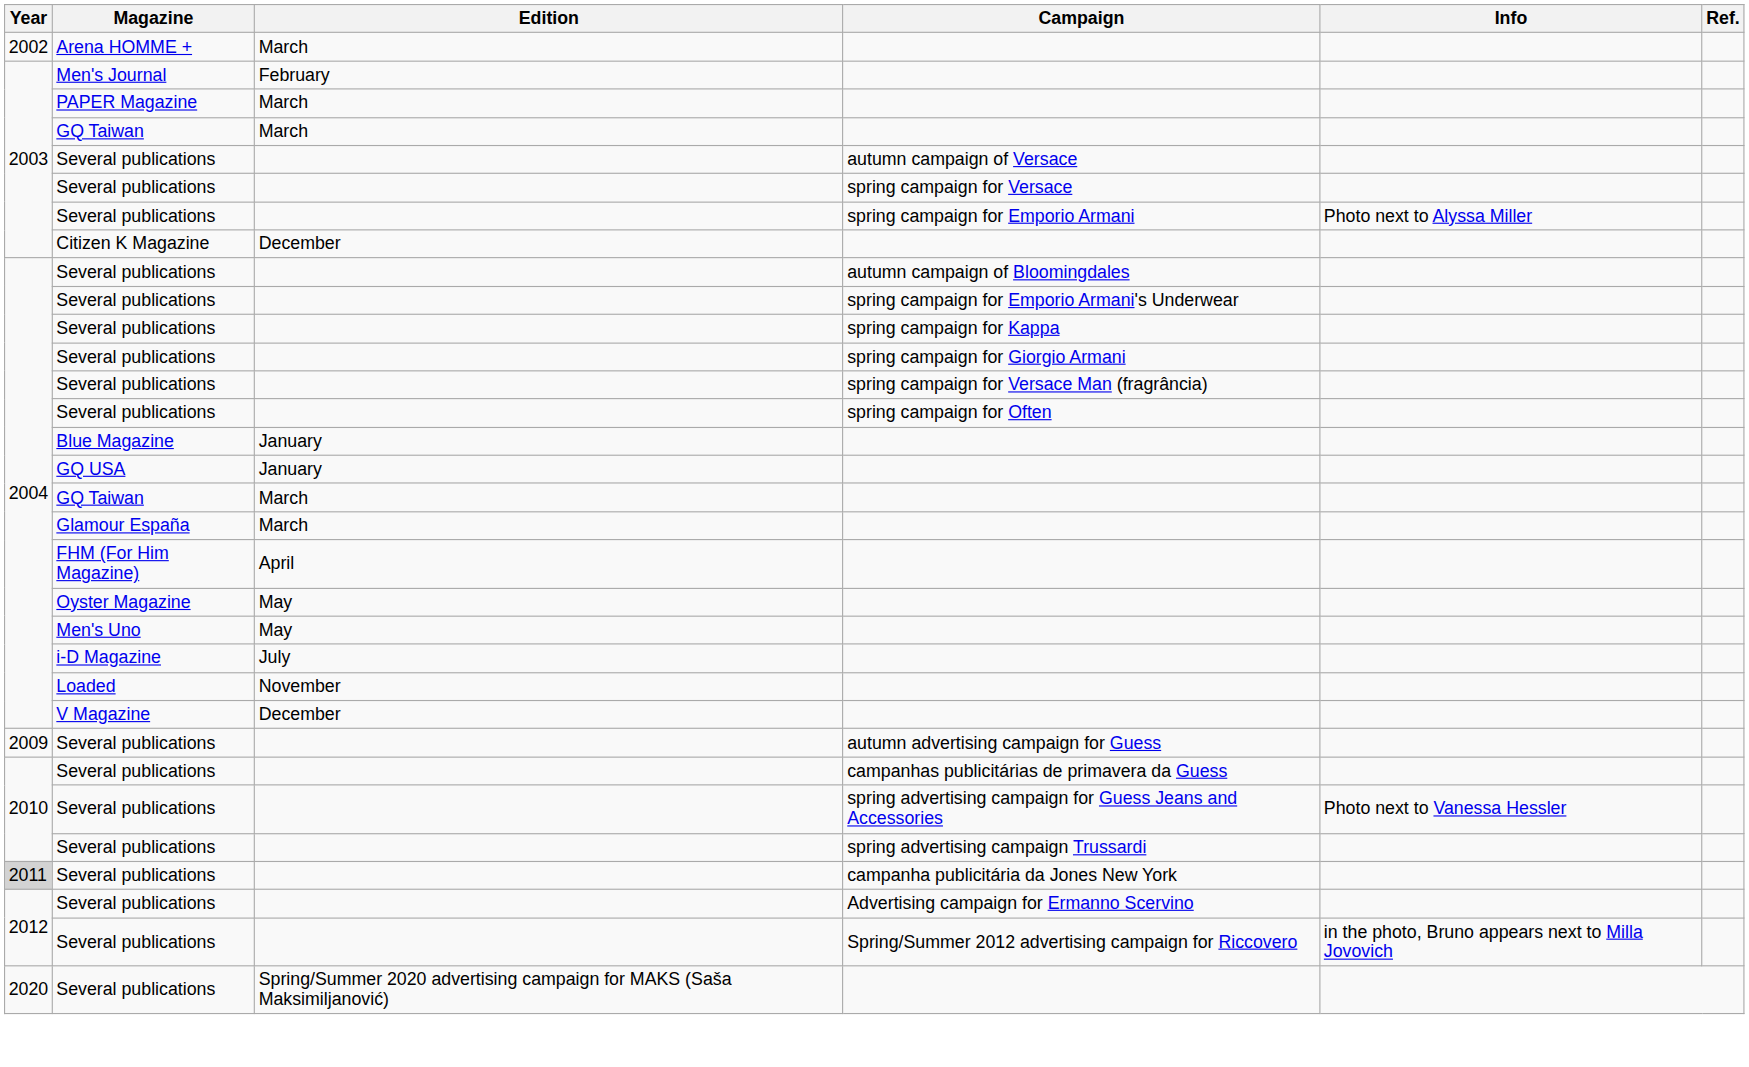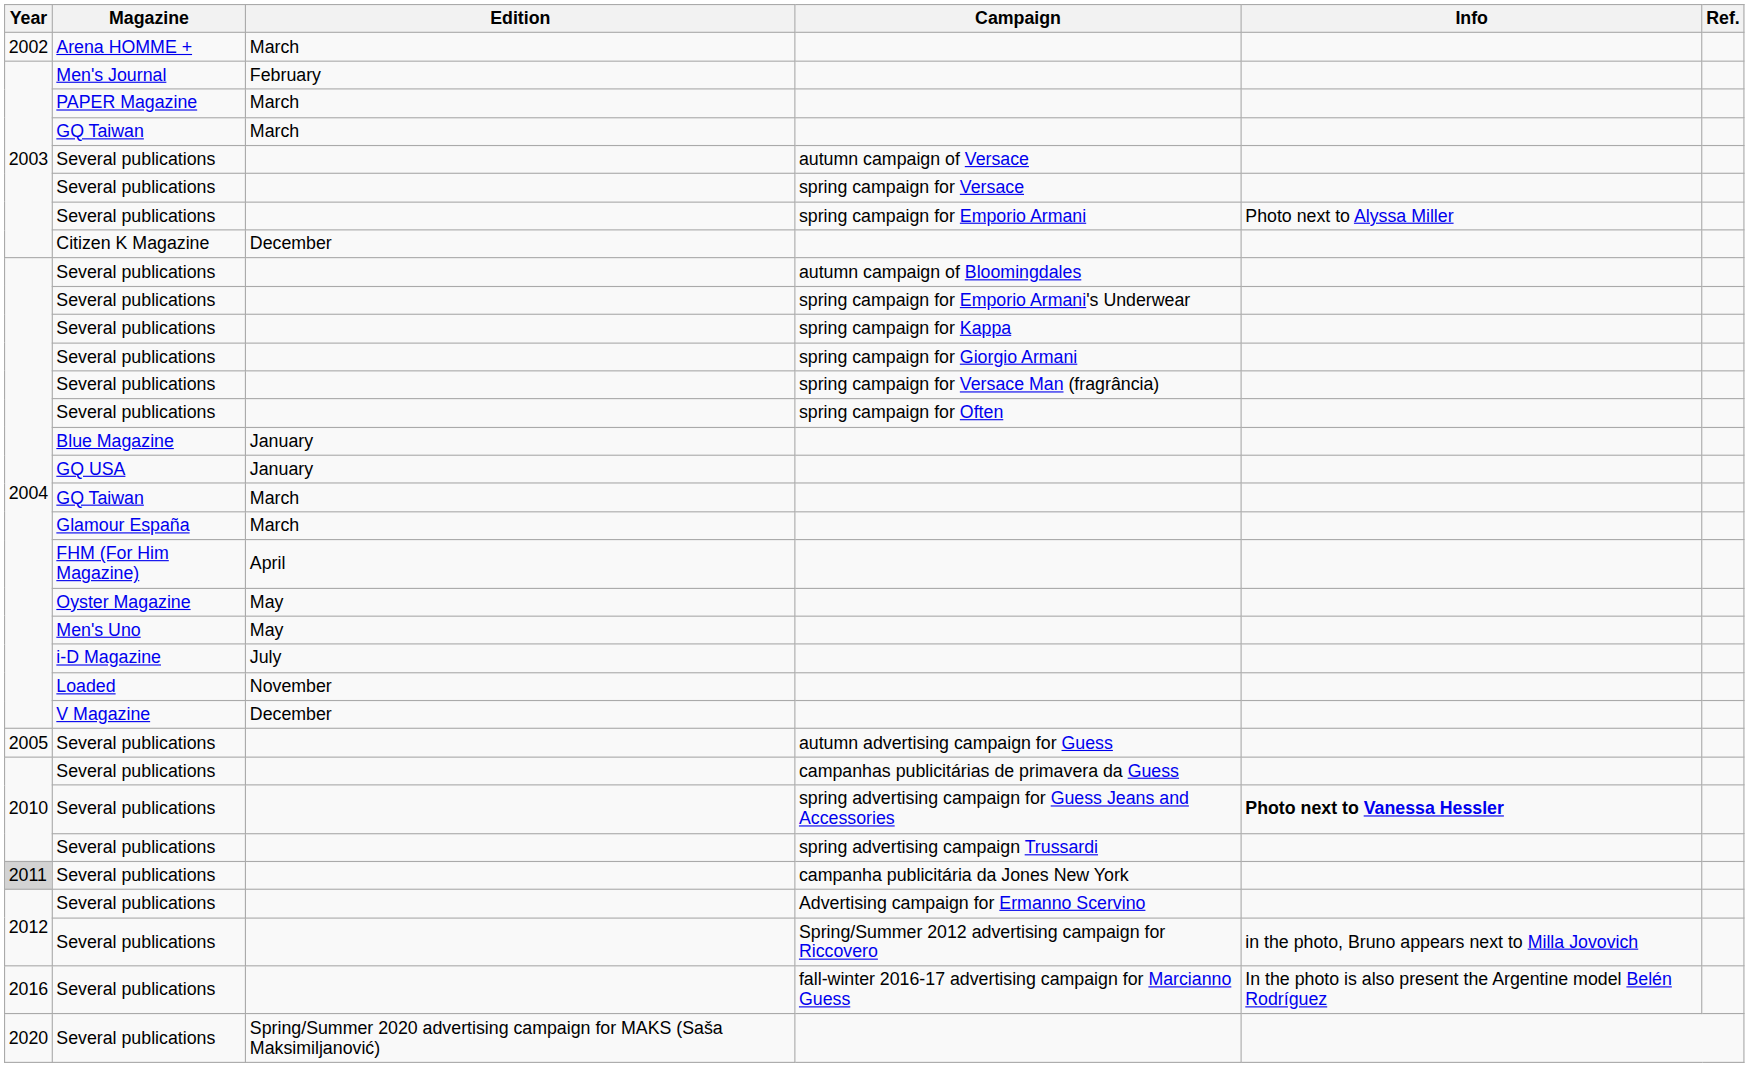autumn advertising campaign for Guess | Year: 2009 -> 2005
spring advertising campaign for Guess Jeans and Accessories | Info: normal -> bold
+ row: 2016 | Several publications | fall-winter 2016-17 advertising campaign for Marcianno Guess | In the photo is also present the Argentine model Belén Rodríguez
